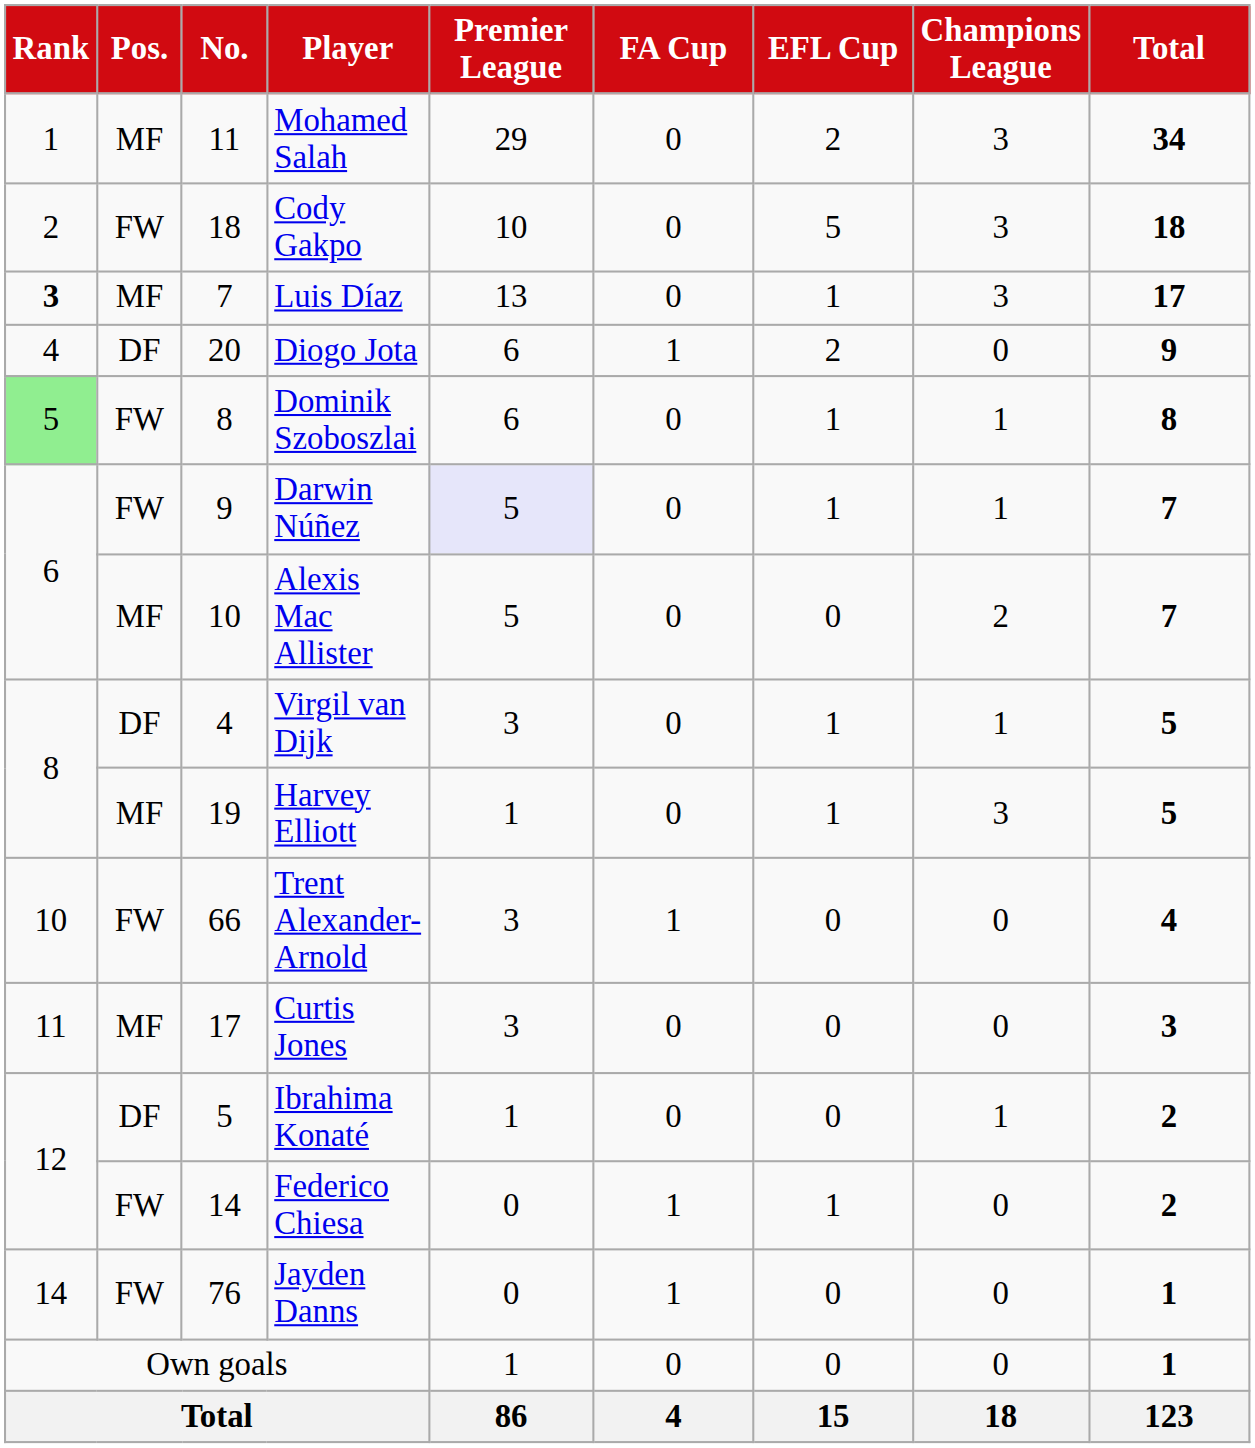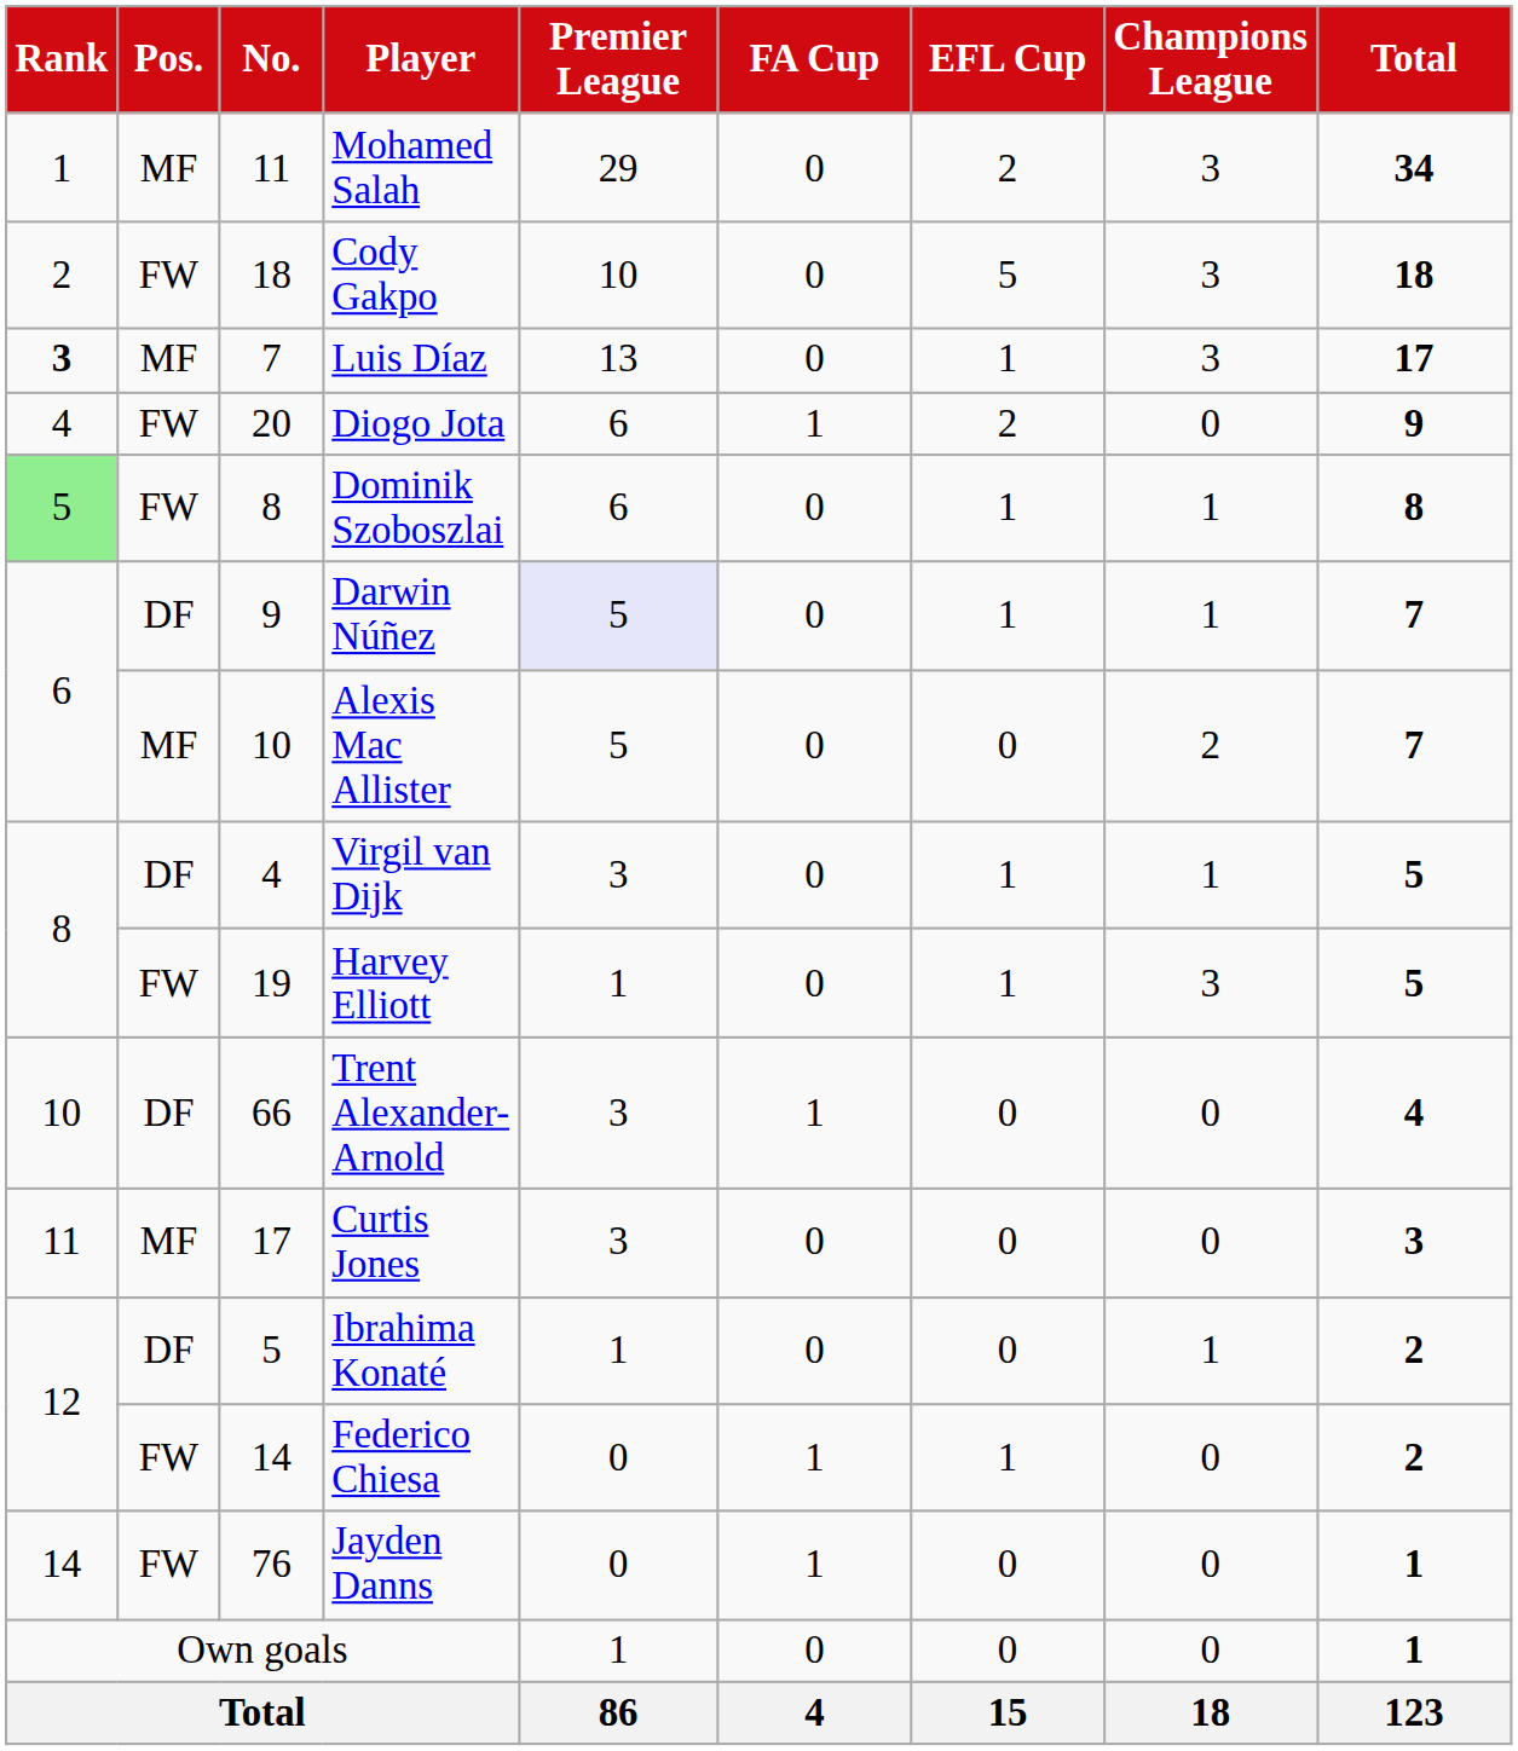Diogo Jota | Pos.: DF -> FW
Darwin Núñez | Pos.: FW -> DF
Harvey Elliott | Pos.: MF -> FW
Trent Alexander-Arnold | Pos.: FW -> DF
